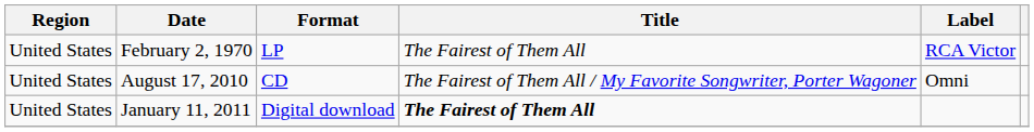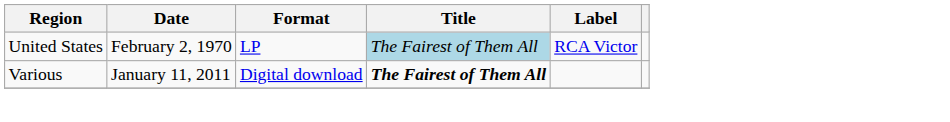February 2, 1970 | Title: no background -> lightblue background
- row: United States | August 17, 2010 | CD | The Fairest of Them All / My Favorite Songwriter, Porter Wagoner | Omni
January 11, 2011 | Region: United States -> Various
